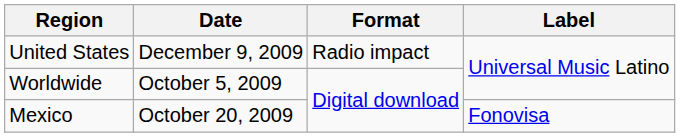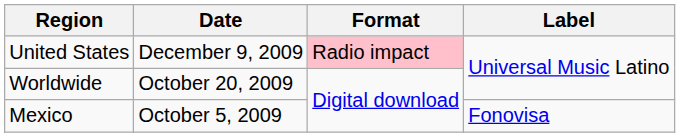United States | Format: no background -> pink background
Worldwide | Date: October 5, 2009 -> October 20, 2009
Mexico | Date: October 20, 2009 -> October 5, 2009
